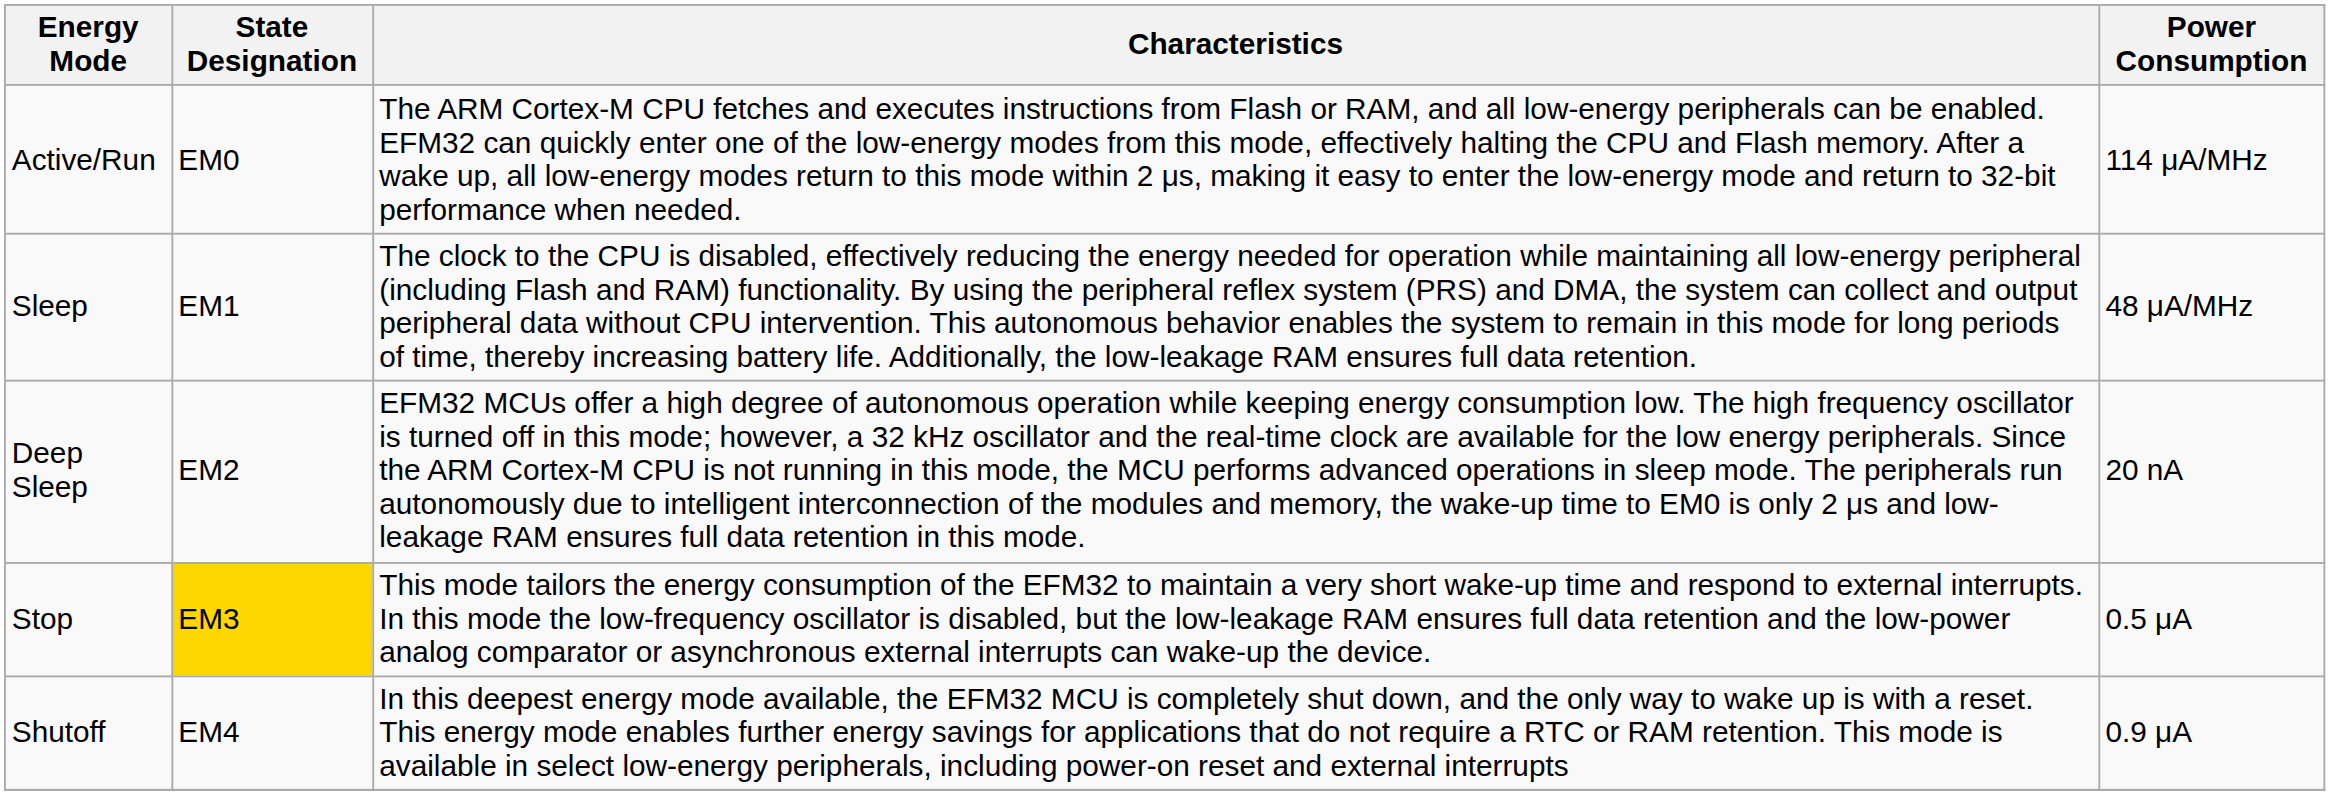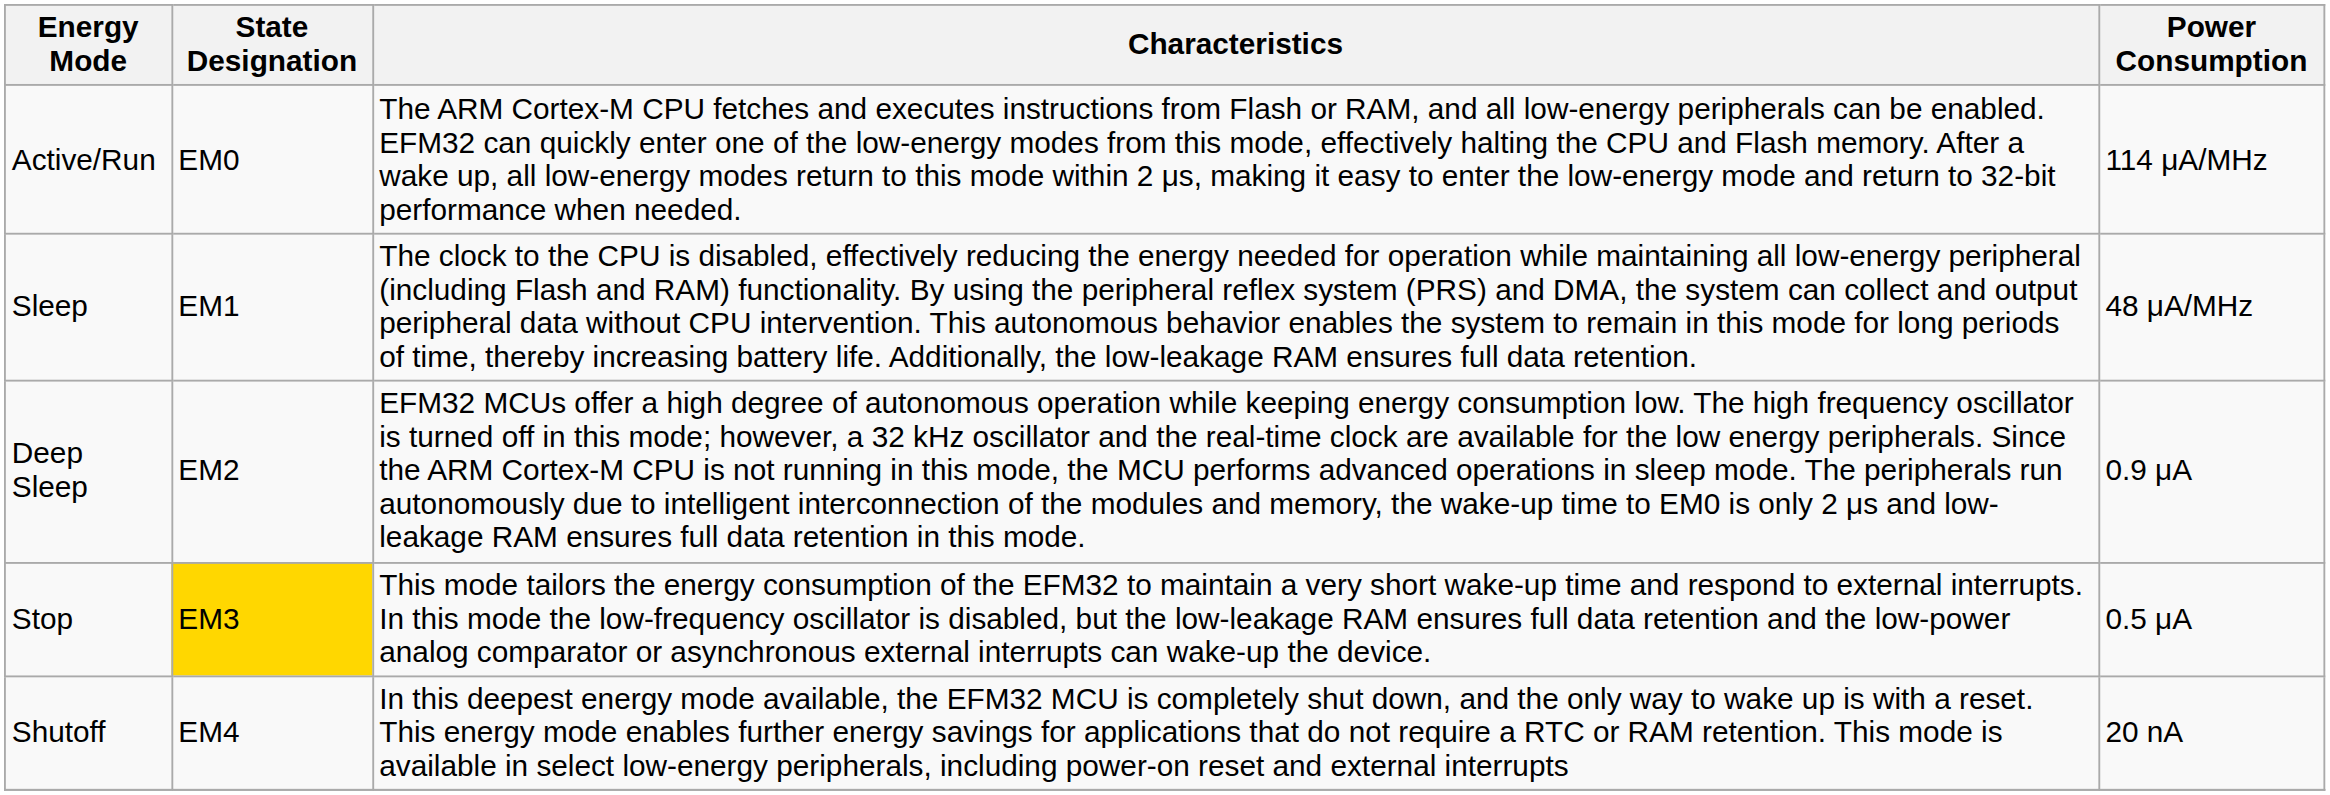Deep Sleep | Power Consumption: 20 nA -> 0.9 μA
Shutoff | Power Consumption: 0.9 μA -> 20 nA
